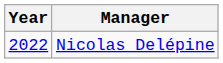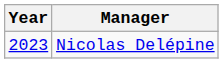Nicolas Delépine | Year: 2022 -> 2023
